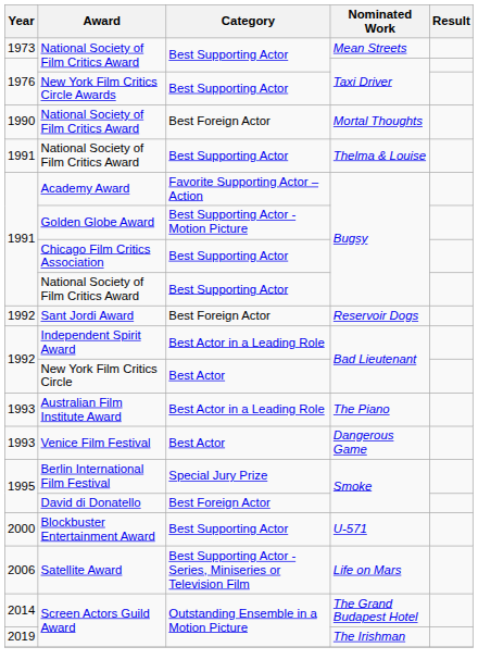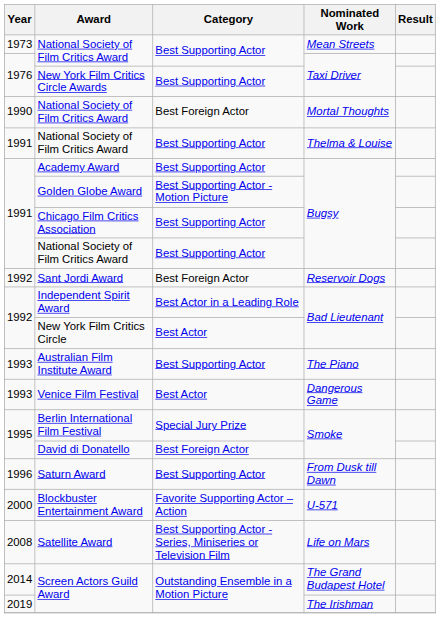Academy Award | Category: Favorite Supporting Actor – Action -> Best Supporting Actor
Australian Film Institute Award | Category: Best Actor in a Leading Role -> Best Supporting Actor
+ row: 1996 | Saturn Award | Best Supporting Actor | From Dusk till Dawn
Blockbuster Entertainment Award | Category: Best Supporting Actor -> Favorite Supporting Actor – Action
Satellite Award | Year: 2006 -> 2008
